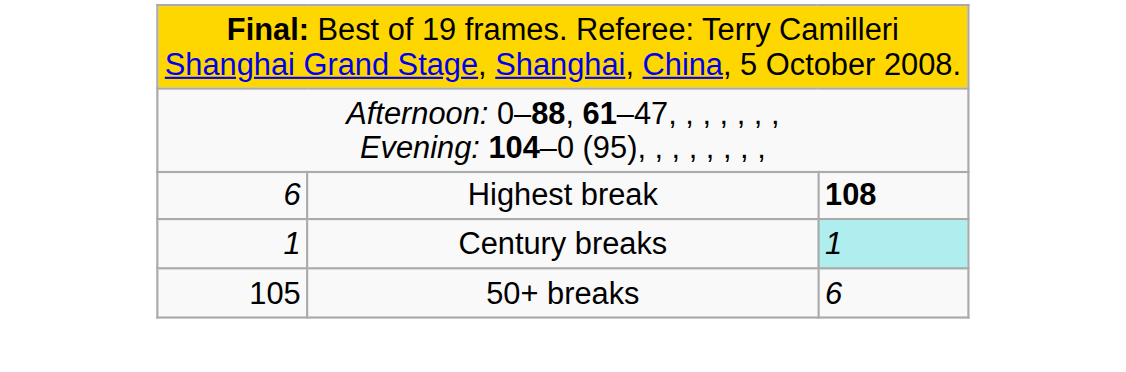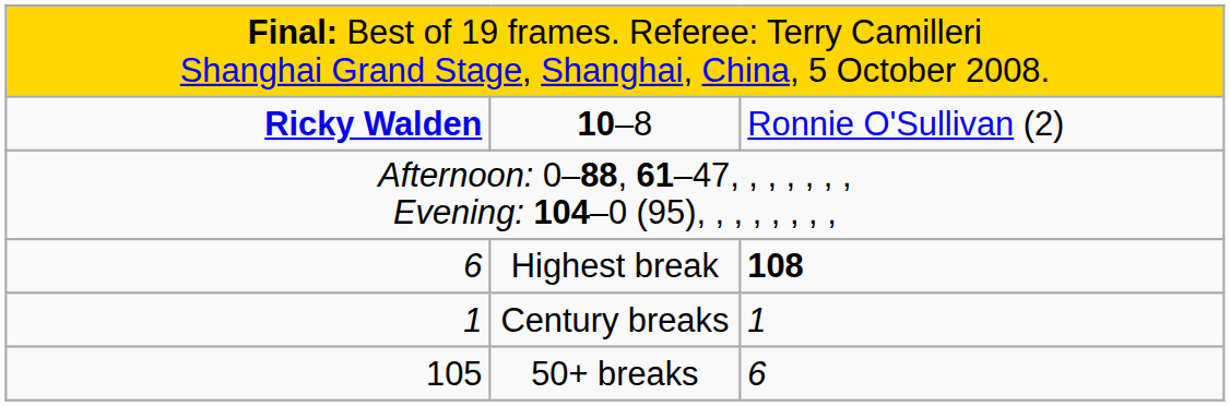+ row: Ricky Walden | 10–8 | Ronnie O'Sullivan (2)
Century breaks | column 3: paleturquoise background -> no background
